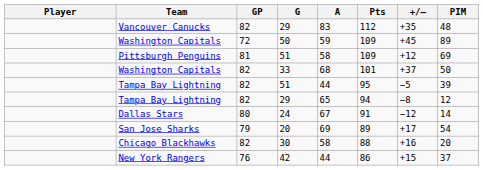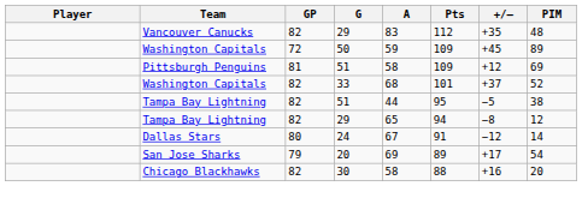Washington Capitals / 33 | PIM: 50 -> 52
Tampa Bay Lightning / 51 | PIM: 39 -> 38
- row: New York Rangers | 76 | 42 | 44 | 86 | +15 | 37
